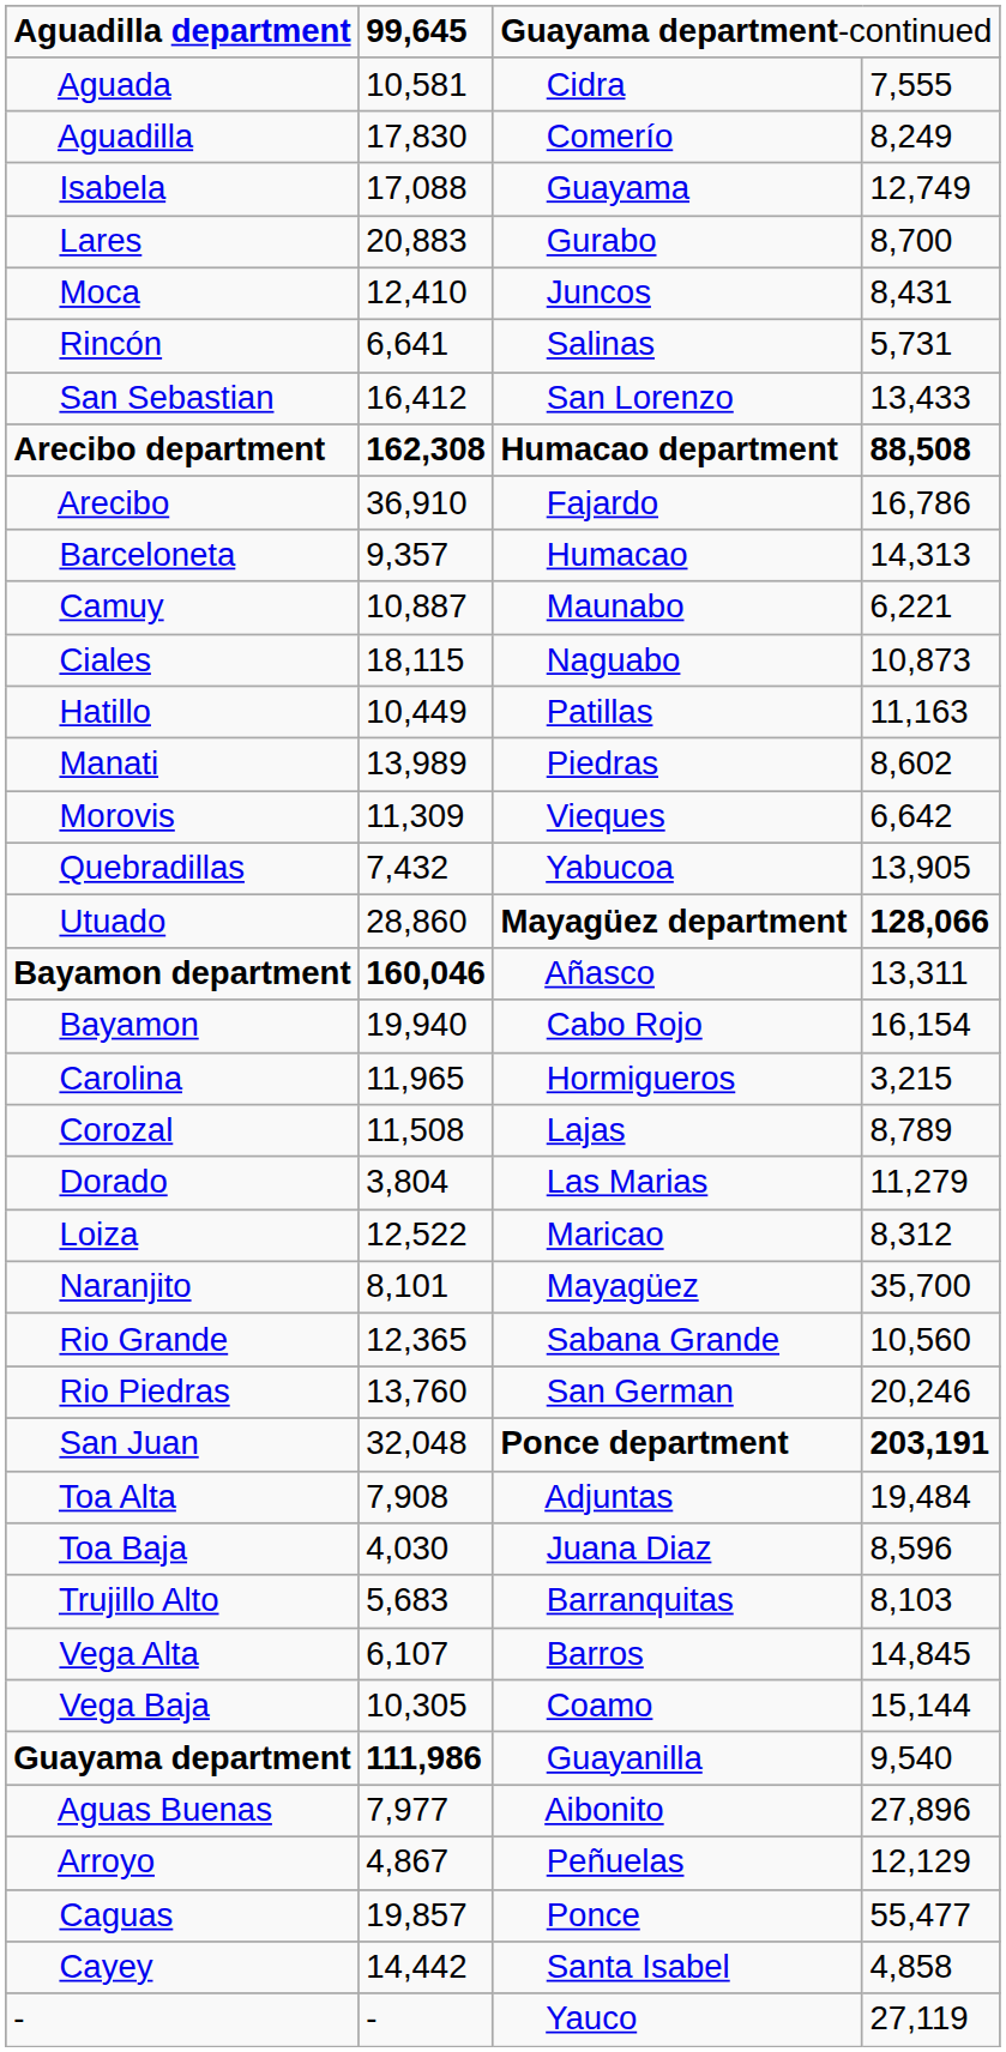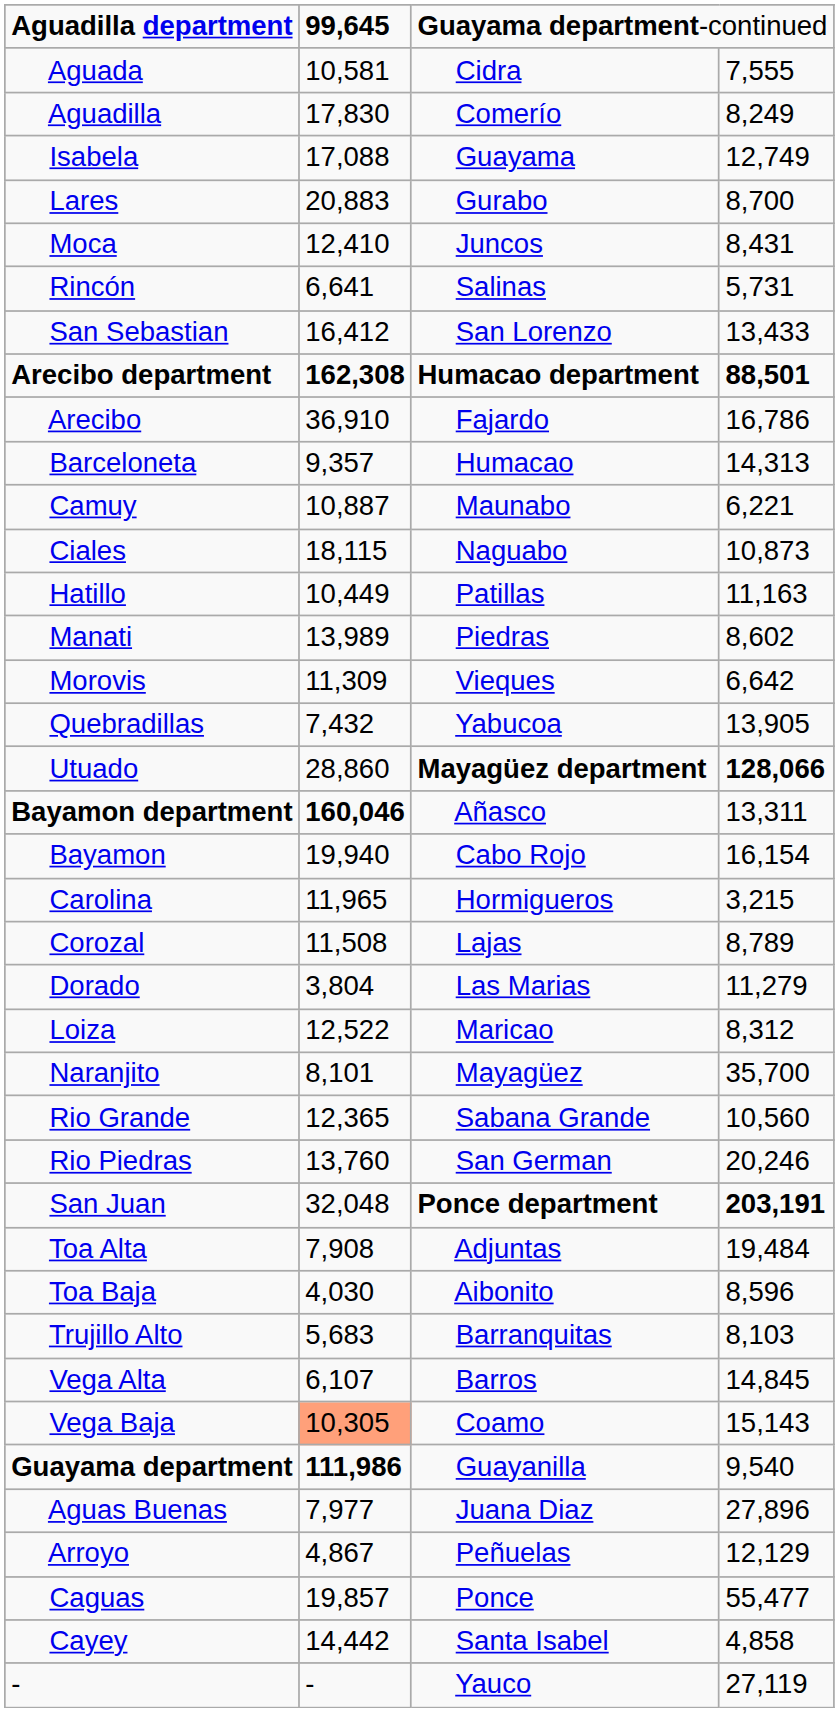Arecibo department | column 4: 88,508 -> 88,501
Toa Baja | column 3: Juana Diaz -> Aibonito
Vega Baja | column 2: no background -> lightsalmon background
Vega Baja | column 4: 15,144 -> 15,143
Aguas Buenas | column 3: Aibonito -> Juana Diaz
